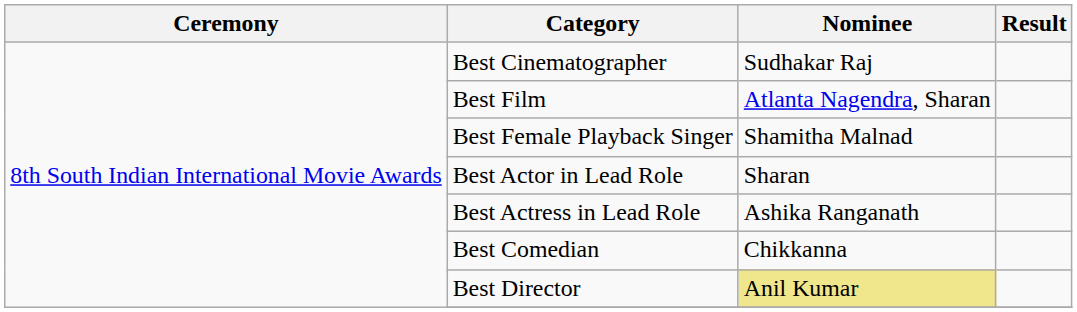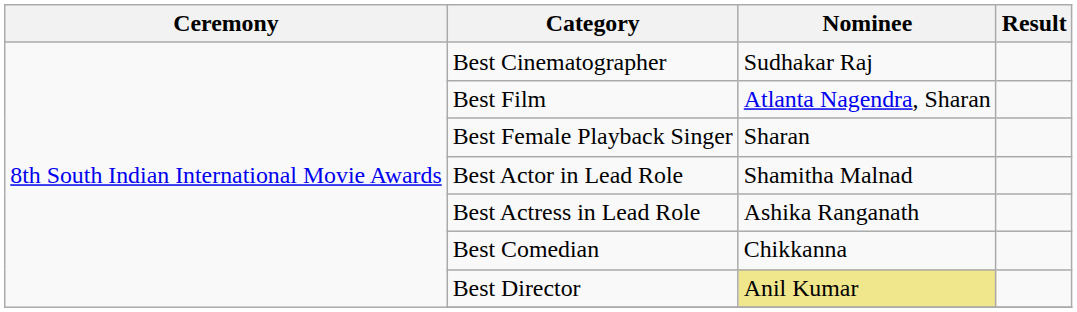Best Female Playback Singer | Nominee: Shamitha Malnad -> Sharan
Best Actor in Lead Role | Nominee: Sharan -> Shamitha Malnad
